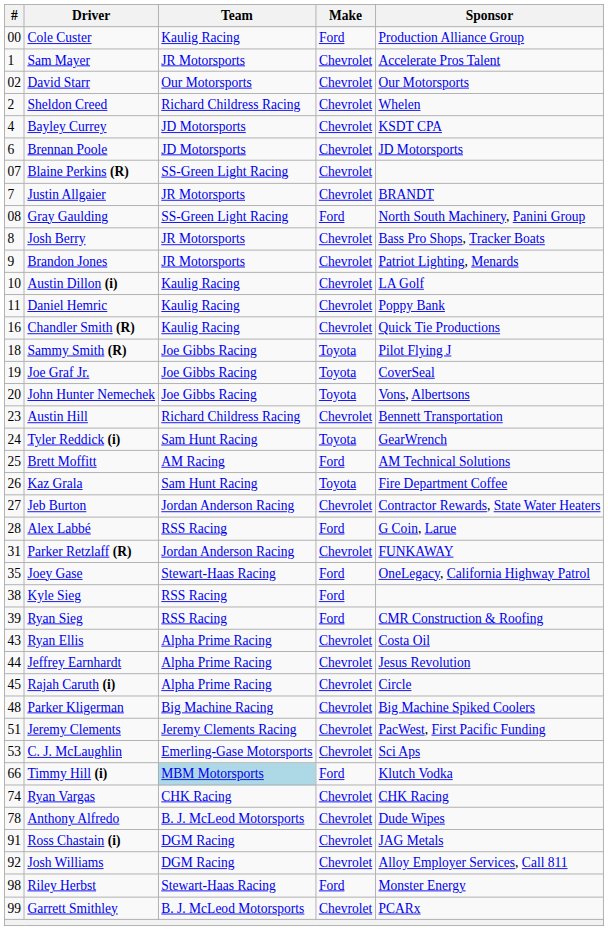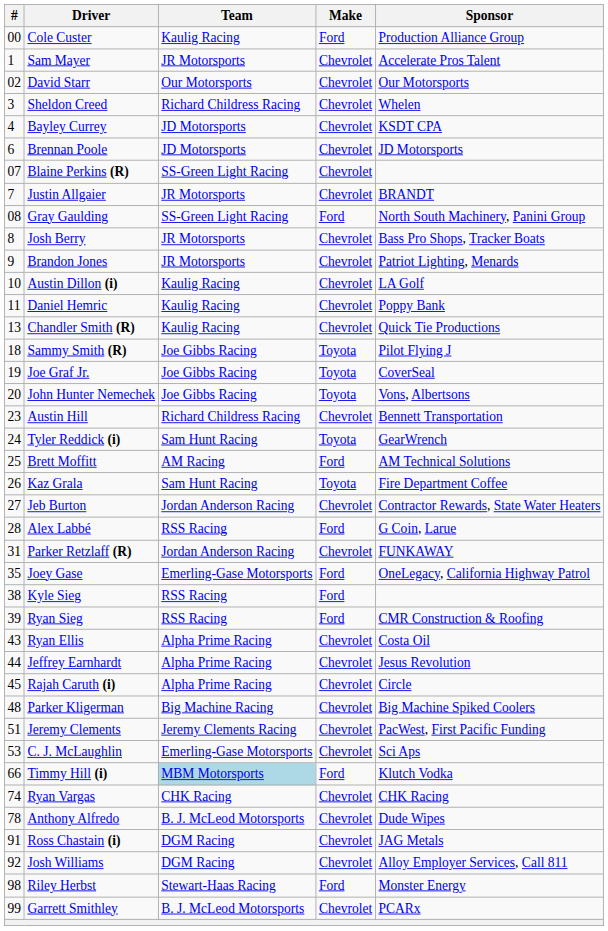Sheldon Creed | #: 2 -> 3
Chandler Smith (R) | #: 16 -> 13
Joey Gase | Team: Stewart-Haas Racing -> Emerling-Gase Motorsports
